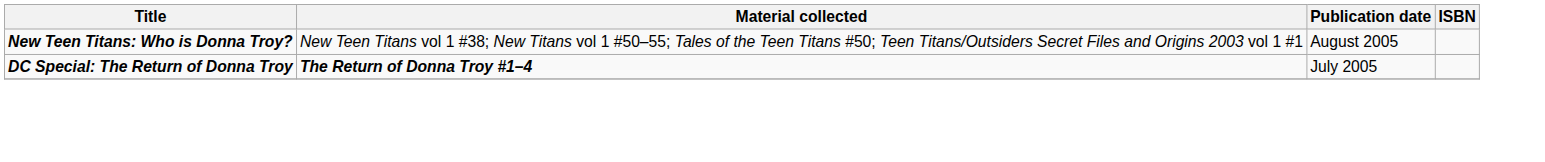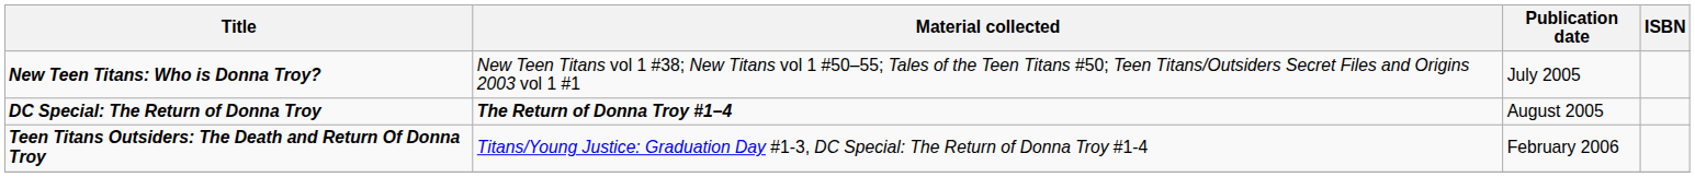New Teen Titans: Who is Donna Troy? | Publication date: August 2005 -> July 2005
DC Special: The Return of Donna Troy | Publication date: July 2005 -> August 2005
+ row: Teen Titans Outsiders: The Death and Return Of Donna Troy | Titans/Young Justice: Graduation Day #1-3, DC Special: The Return of Donna Troy #1-4 | February 2006
